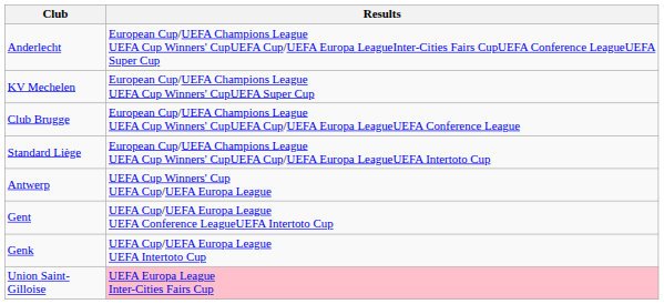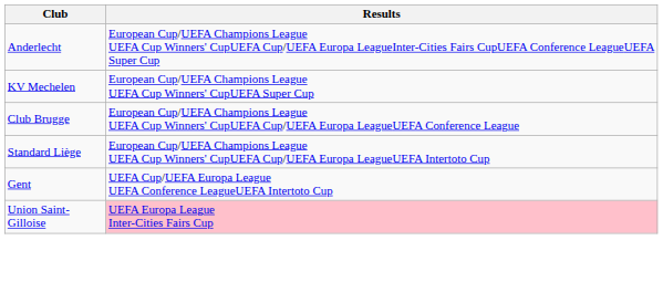- row: Antwerp | UEFA Cup Winners' Cup UEFA Cup/UEFA Europa League
- row: Genk | UEFA Cup/UEFA Europa League UEFA Intertoto Cup
